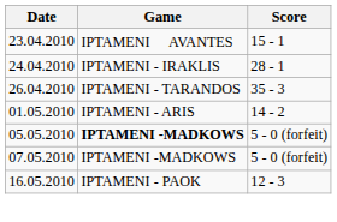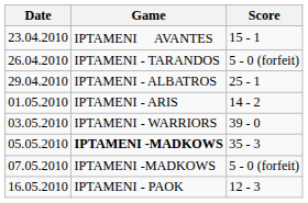- row: 24.04.2010 | IPTAMENI - IRAKLIS | 28 - 1
26.04.2010 | Score: 35 - 3 -> 5 - 0 (forfeit)
+ row: 29.04.2010 | IPTAMENI - ALBATROS | 25 - 1
+ row: 03.05.2010 | IPTAMENI - WARRIORS | 39 - 0
05.05.2010 | Score: 5 - 0 (forfeit) -> 35 - 3
